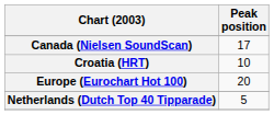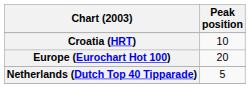- row: Canada (Nielsen SoundScan) | 17
